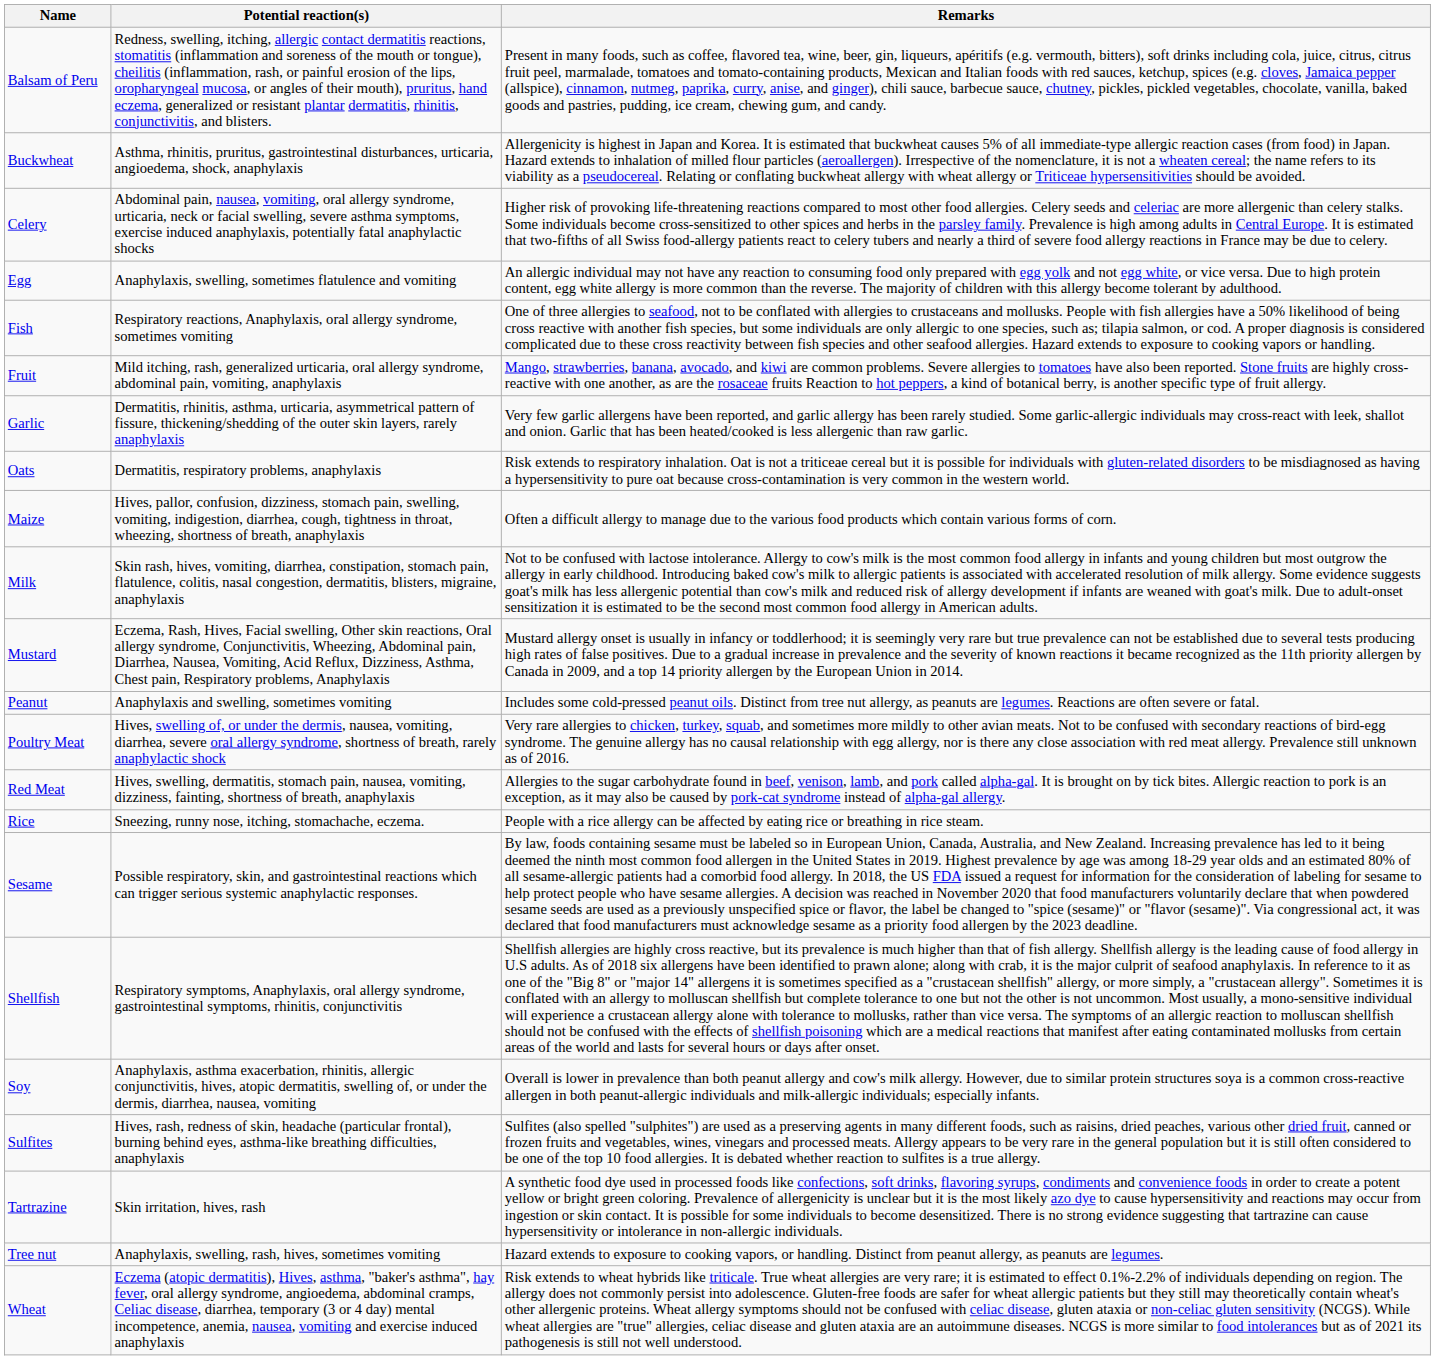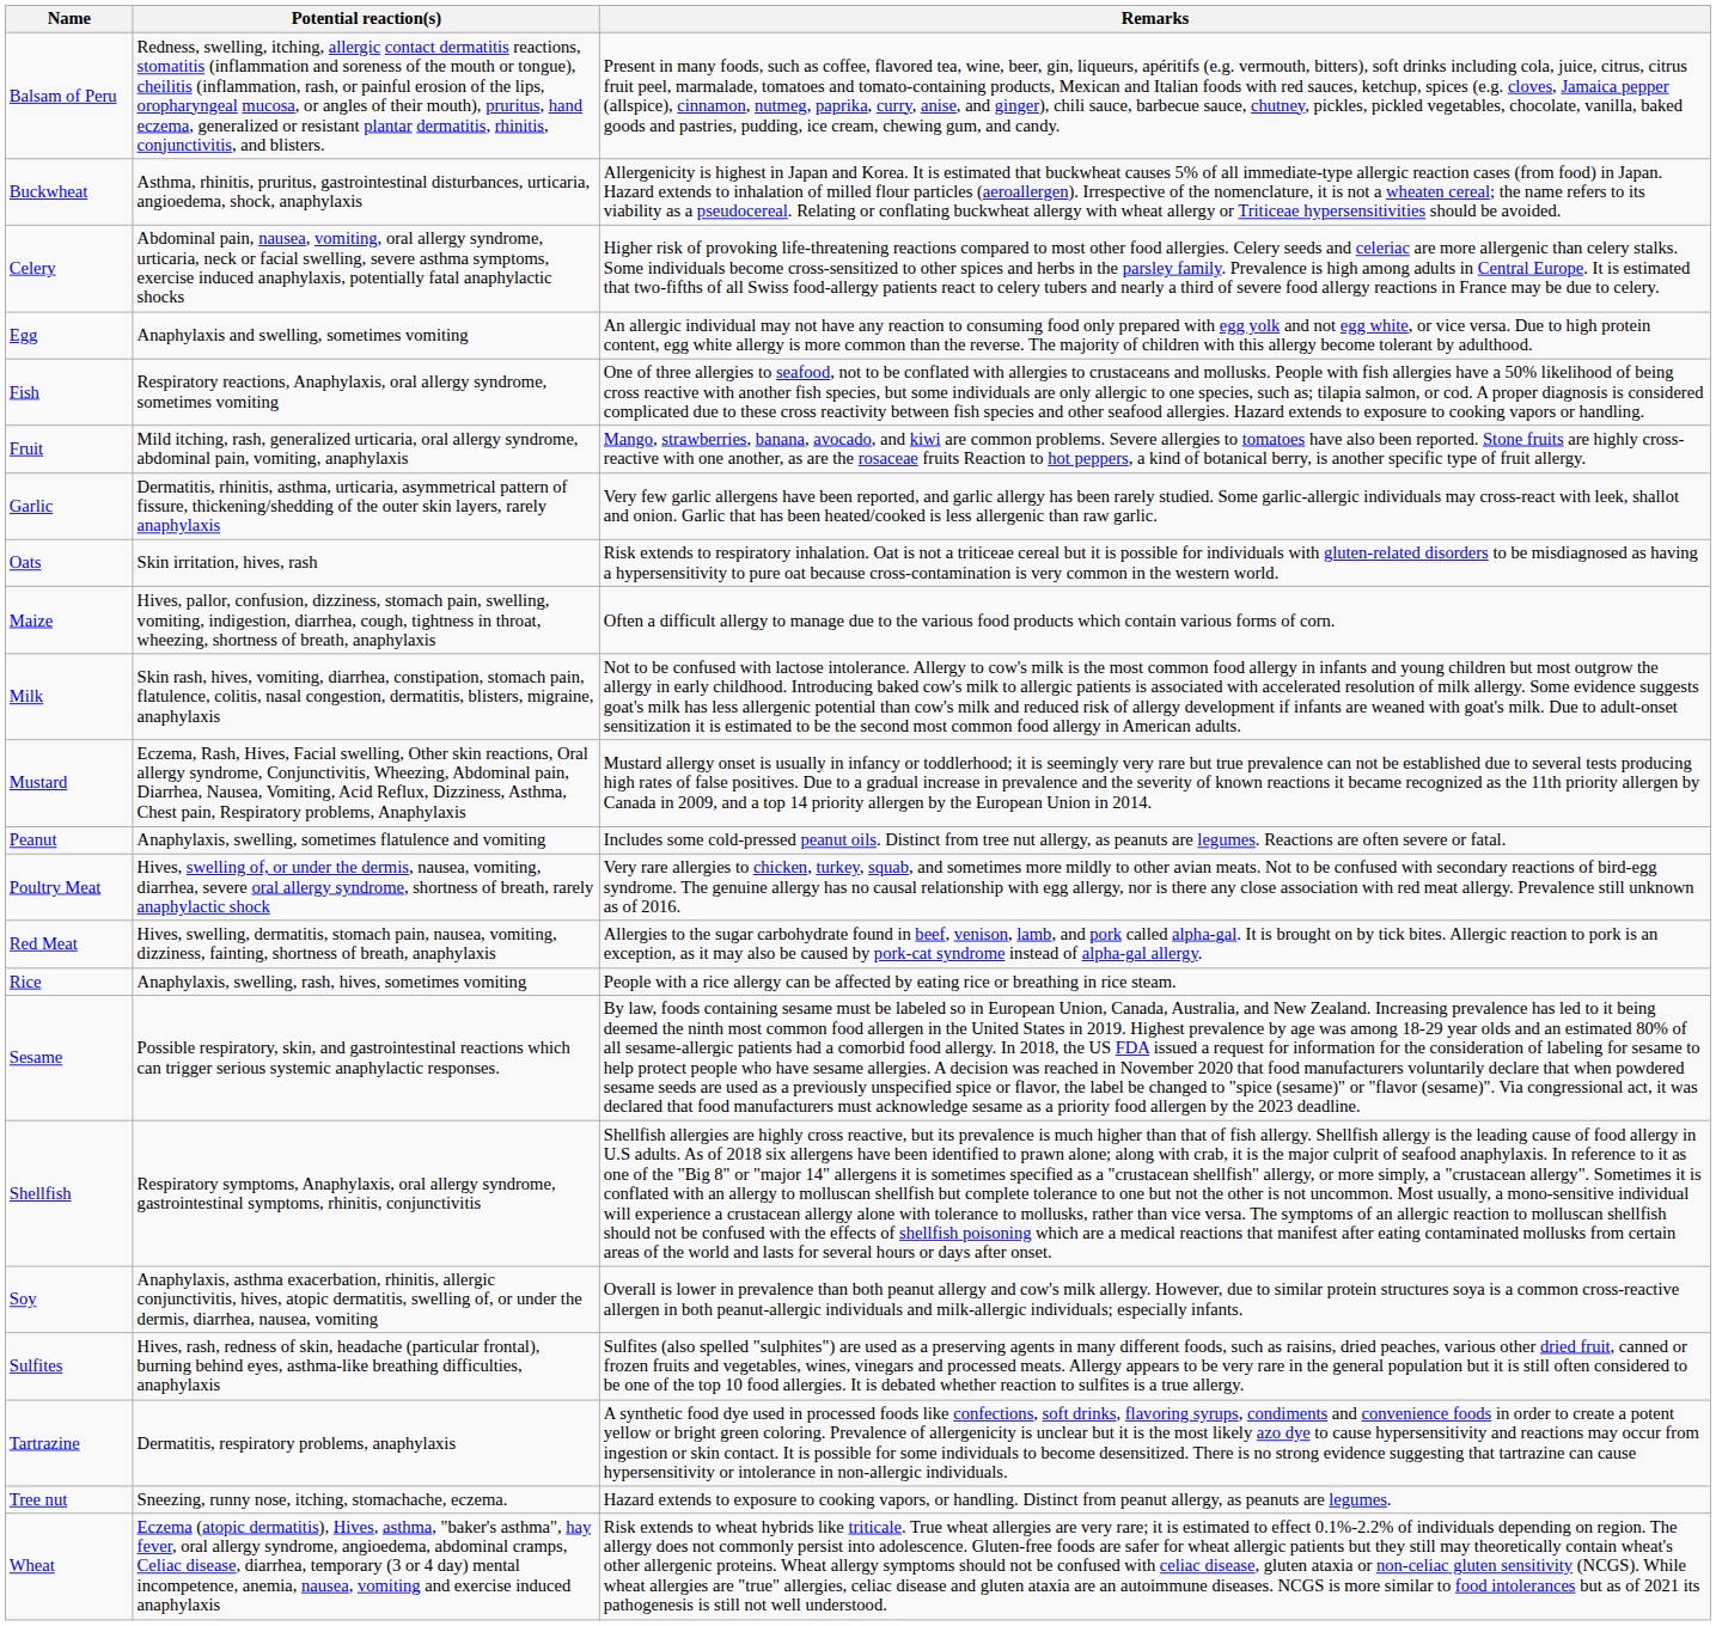Egg | Potential reaction(s): Anaphylaxis, swelling, sometimes flatulence and vomiting -> Anaphylaxis and swelling, sometimes vomiting
Oats | Potential reaction(s): Dermatitis, respiratory problems, anaphylaxis -> Skin irritation, hives, rash
Peanut | Potential reaction(s): Anaphylaxis and swelling, sometimes vomiting -> Anaphylaxis, swelling, sometimes flatulence and vomiting
Rice | Potential reaction(s): Sneezing, runny nose, itching, stomachache, eczema. -> Anaphylaxis, swelling, rash, hives, sometimes vomiting
Tartrazine | Potential reaction(s): Skin irritation, hives, rash -> Dermatitis, respiratory problems, anaphylaxis
Tree nut | Potential reaction(s): Anaphylaxis, swelling, rash, hives, sometimes vomiting -> Sneezing, runny nose, itching, stomachache, eczema.
